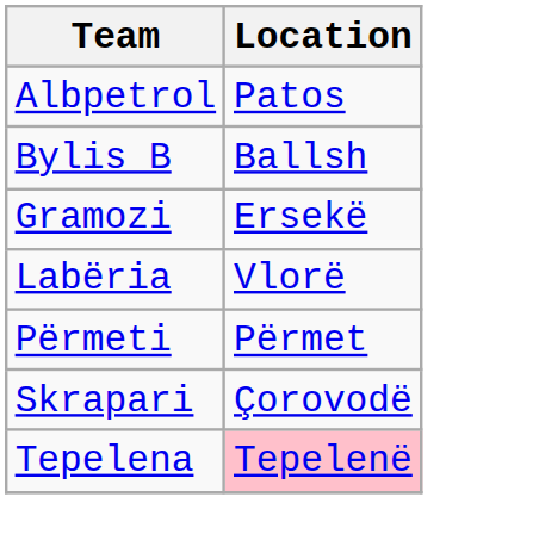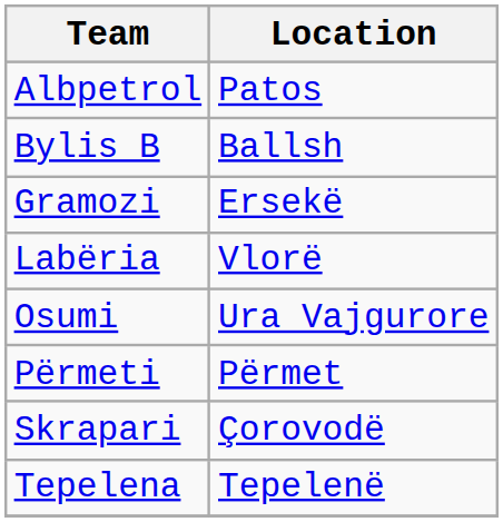+ row: Osumi | Ura Vajgurore
Tepelena | Location: pink background -> no background
